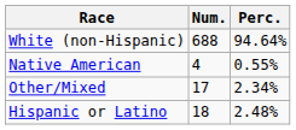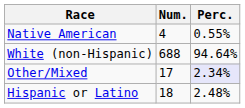rows swapped: White (non-Hispanic) <-> Native American
Other/Mixed | Perc.: no background -> lavender background
